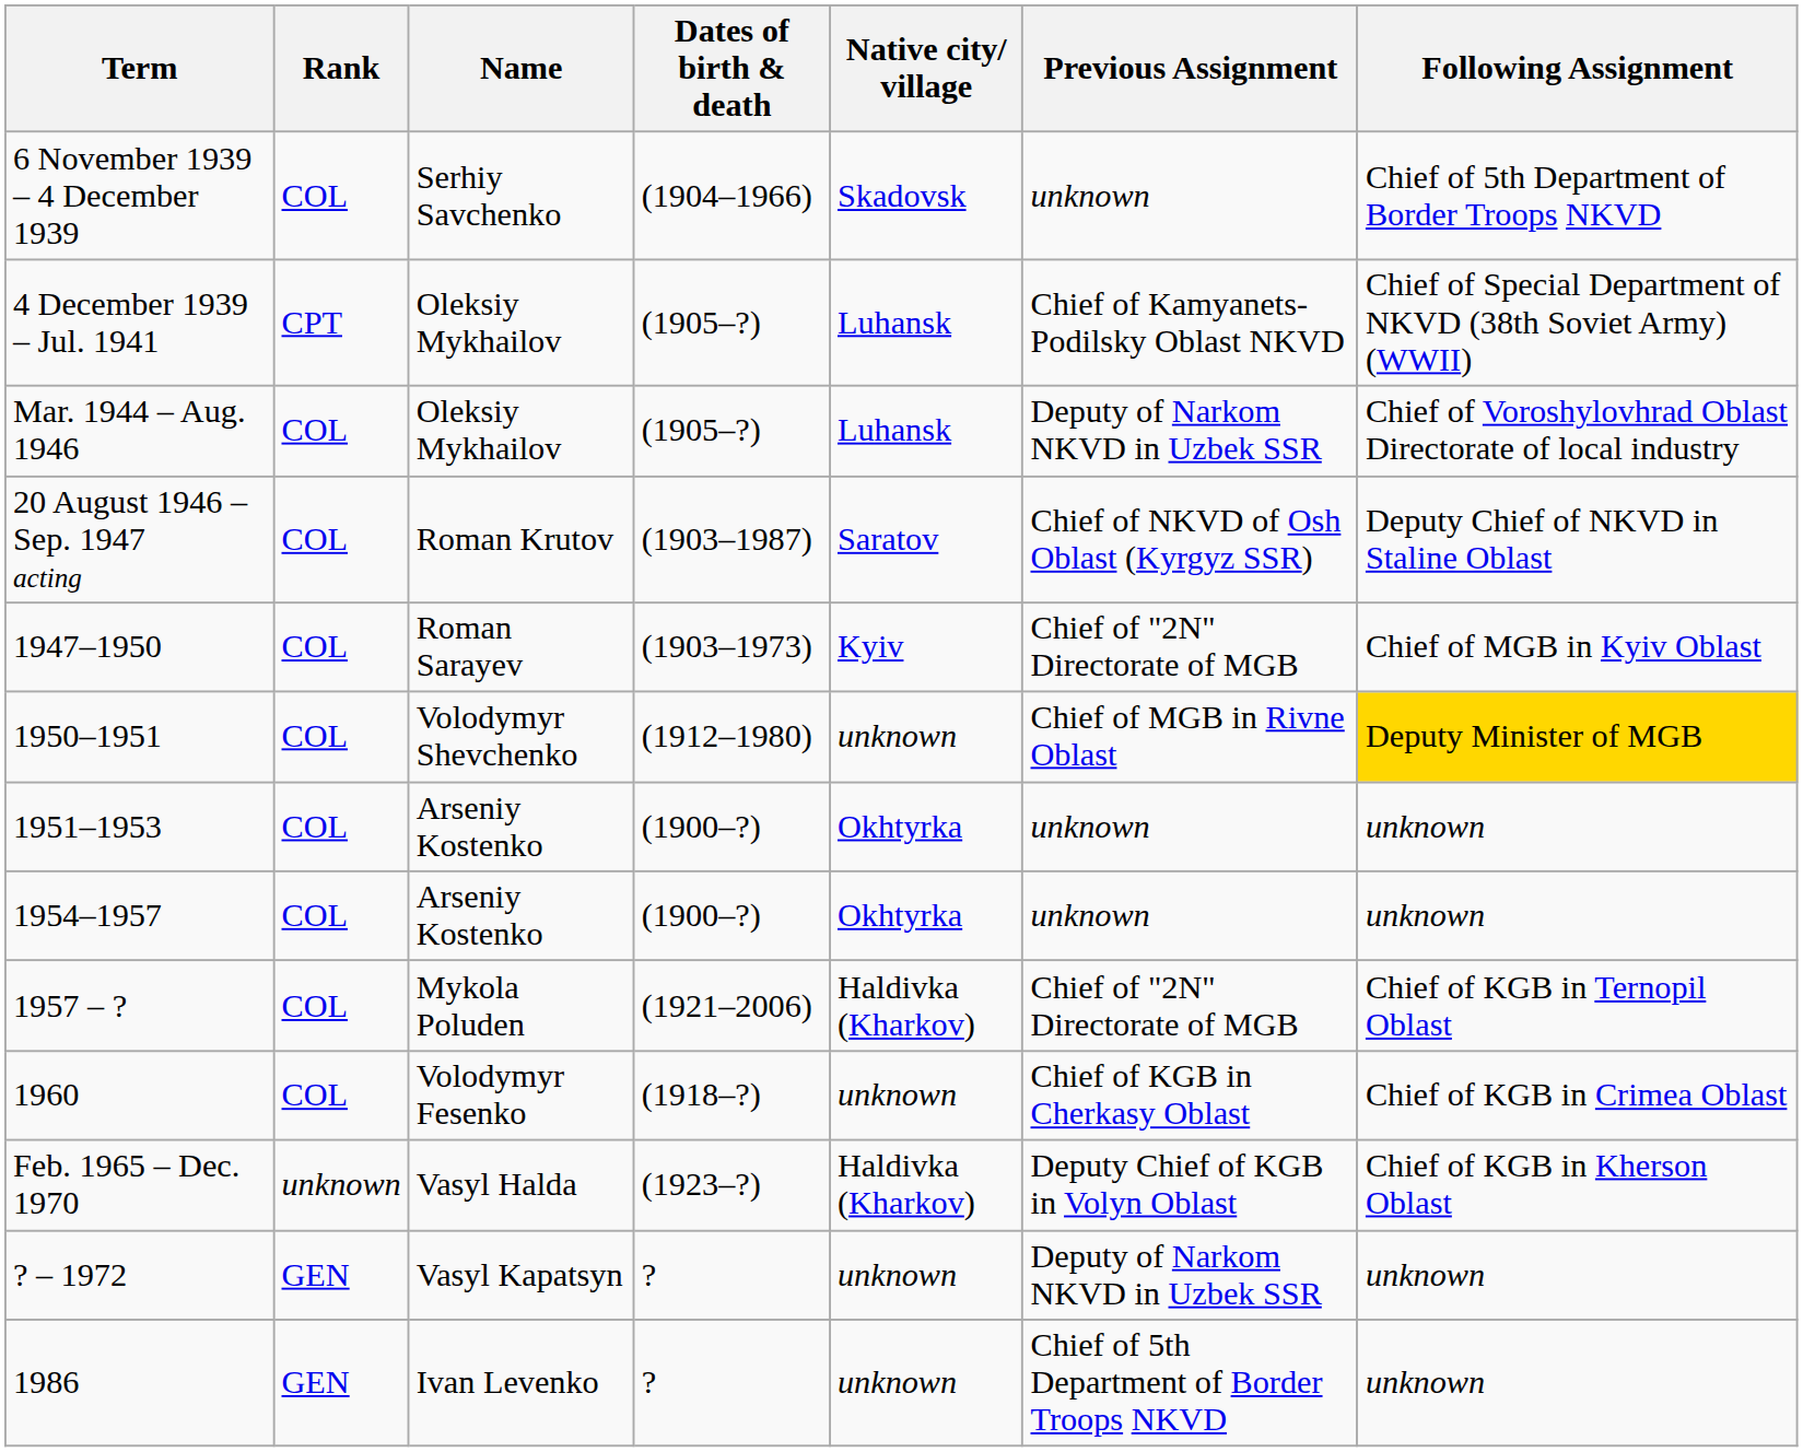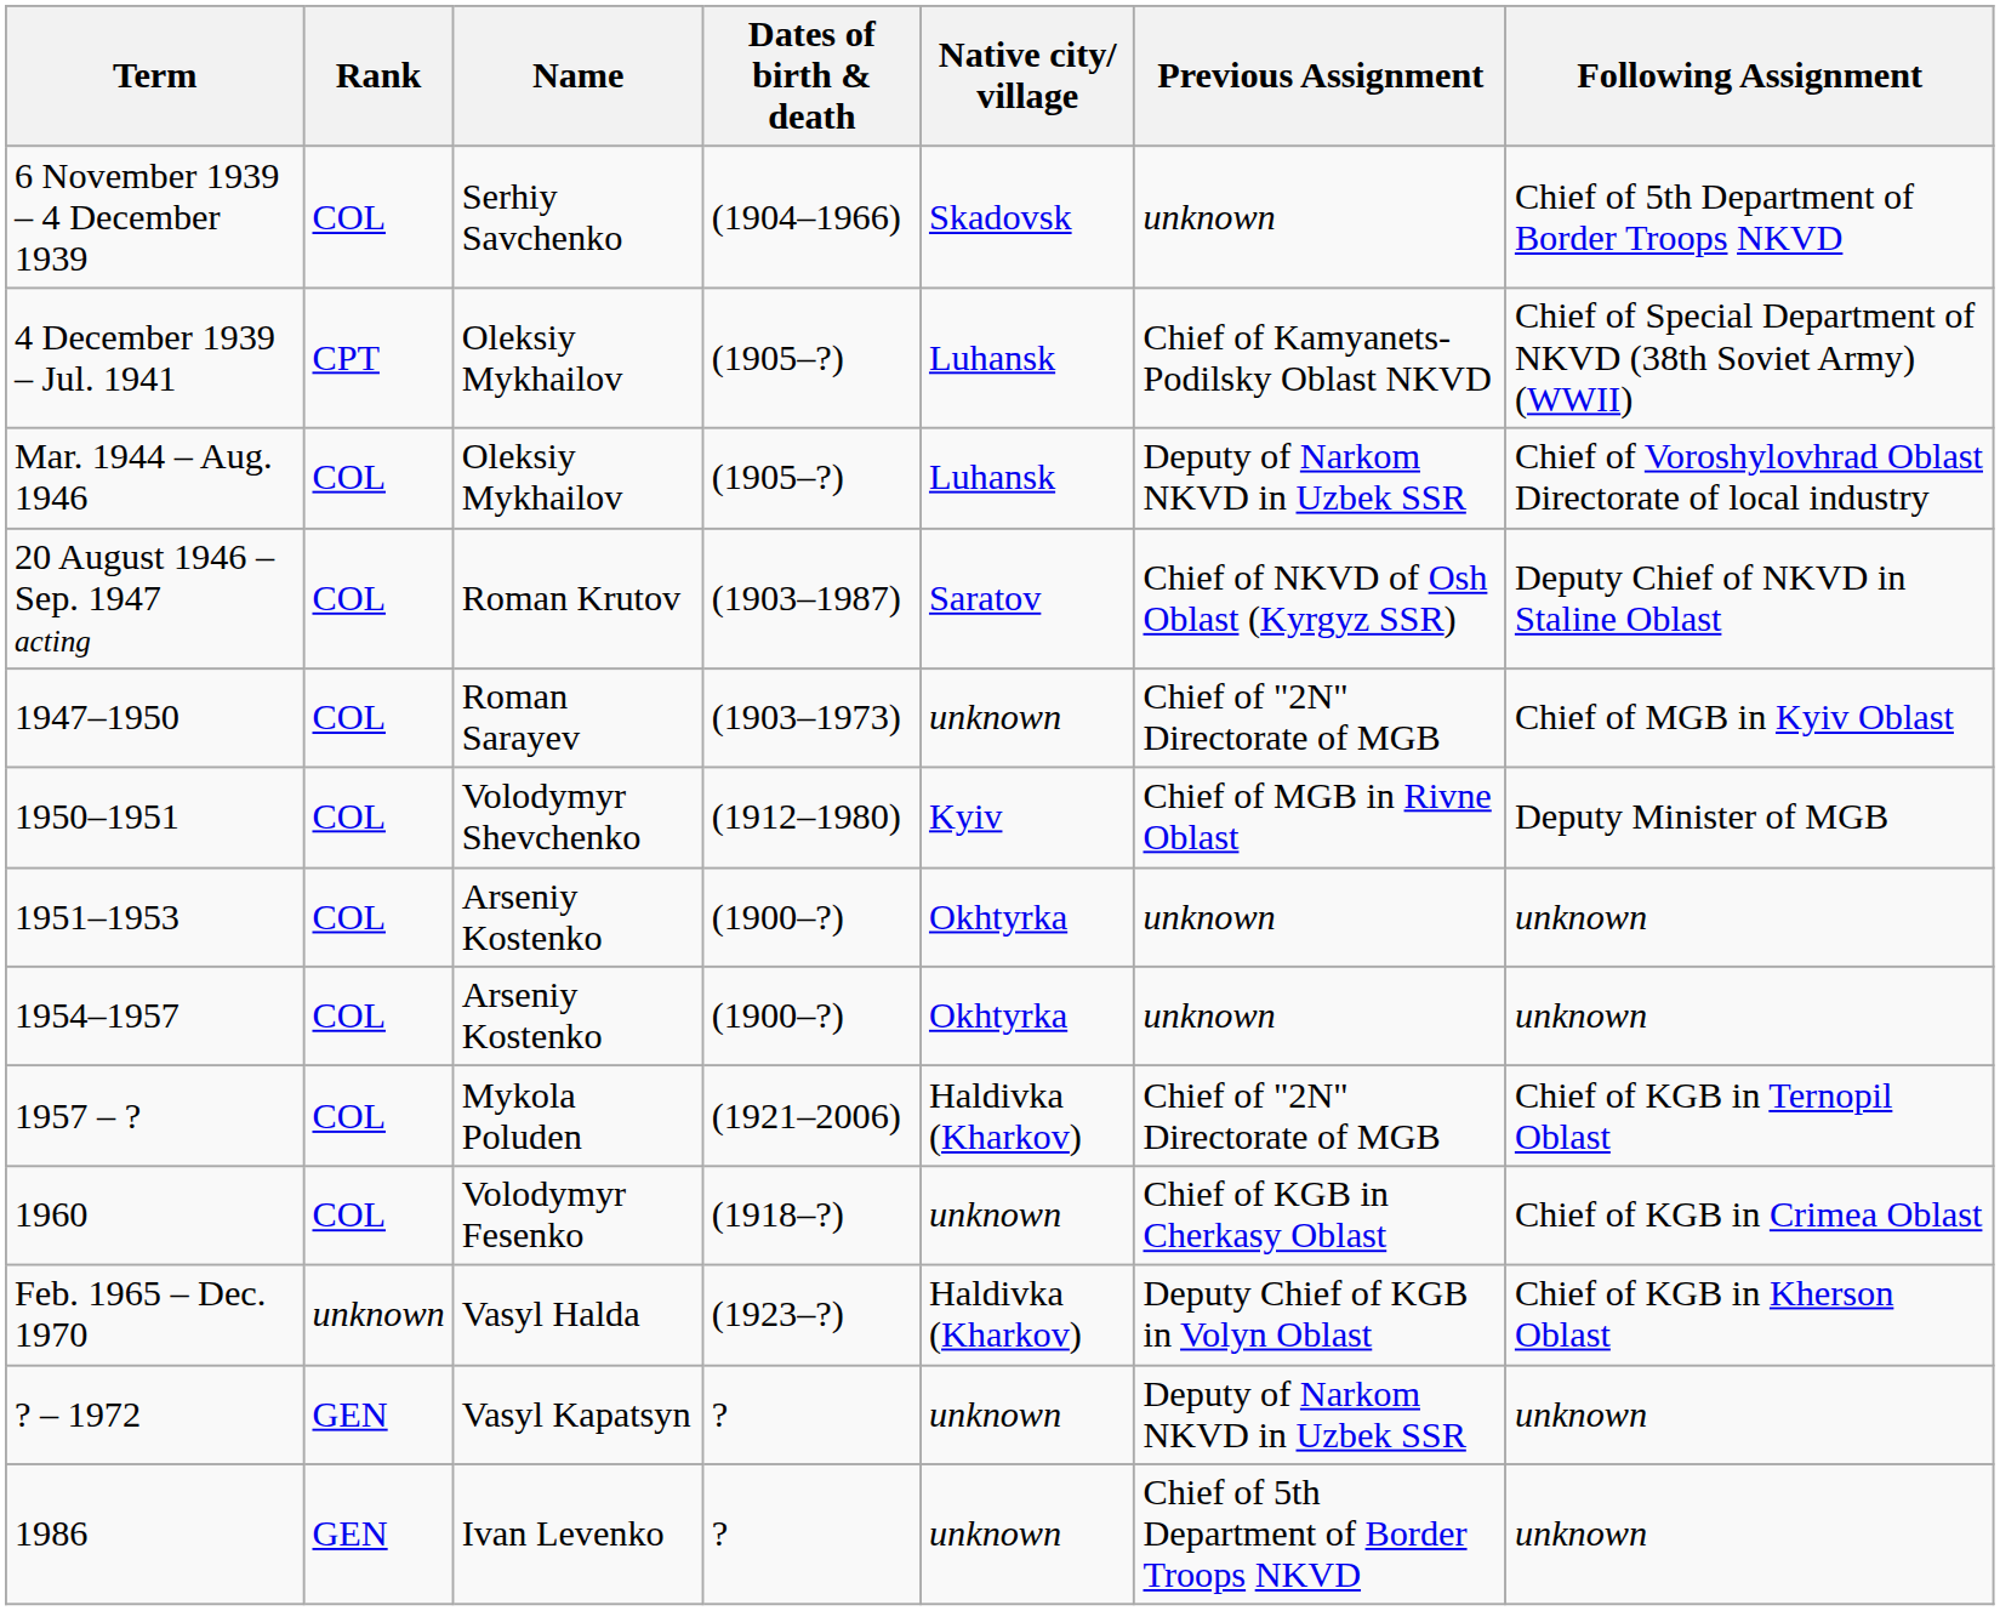1947–1950 | Native city/ village: Kyiv -> unknown
1950–1951 | Native city/ village: unknown -> Kyiv
1950–1951 | Following Assignment: gold background -> no background
